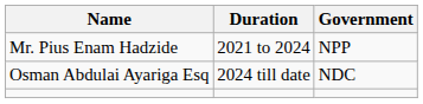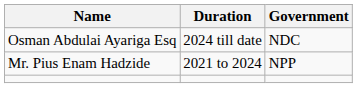rows swapped: Mr. Pius Enam Hadzide <-> Osman Abdulai Ayariga Esq
